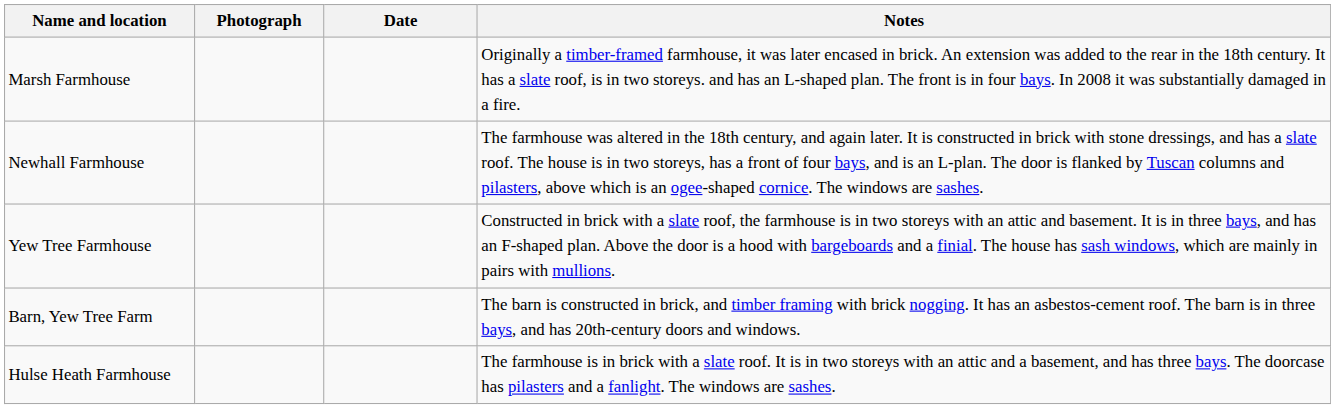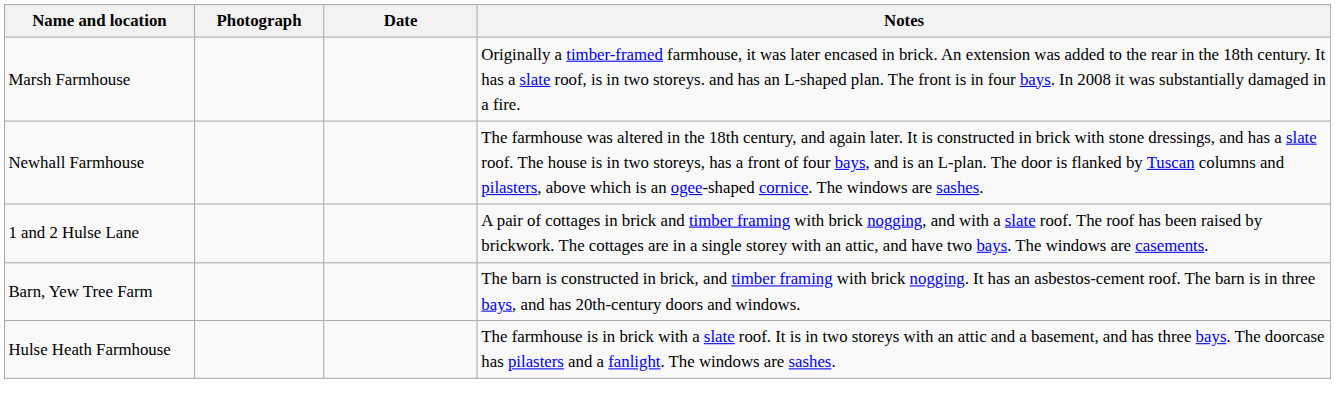+ row: 1 and 2 Hulse Lane | A pair of cottages in brick and timber framing with brick nogging, and with a slate roof. The roof has been raised by brickwork. The cottages are in a single storey with an attic, and have two bays. The windows are casements.
- row: Yew Tree Farmhouse | Constructed in brick with a slate roof, the farmhouse is in two storeys with an attic and basement. It is in three bays, and has an F-shaped plan. Above the door is a hood with bargeboards and a finial. The house has sash windows, which are mainly in pairs with mullions.
